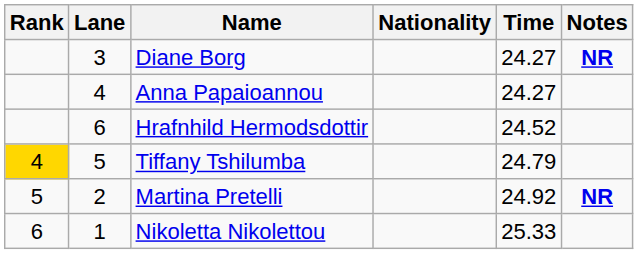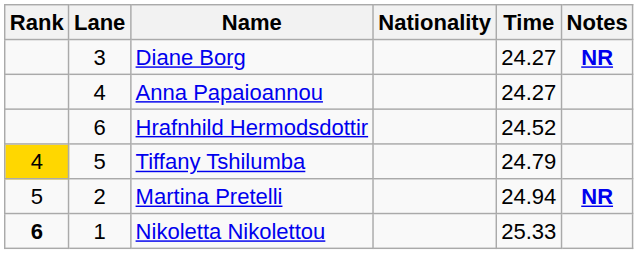Martina Pretelli | Time: 24.92 -> 24.94
Nikoletta Nikolettou | Rank: normal -> bold
